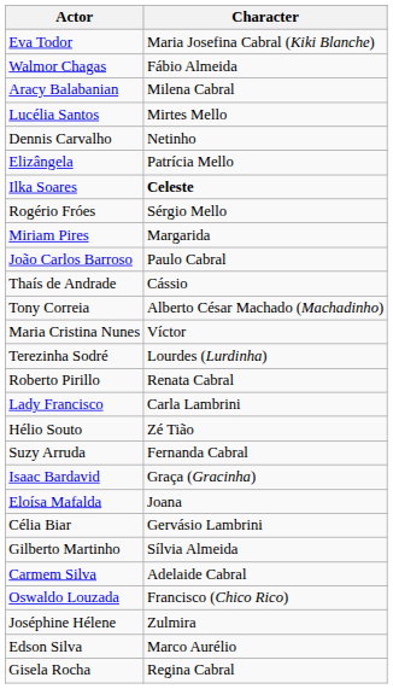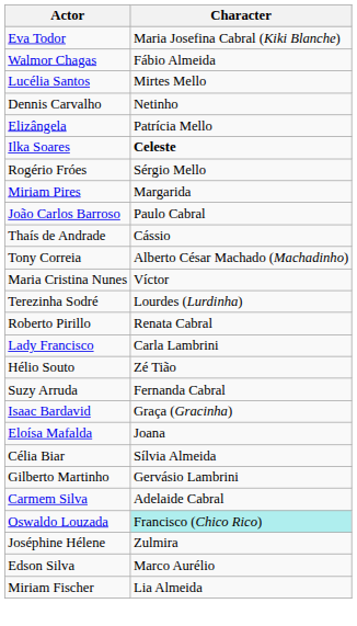- row: Aracy Balabanian | Milena Cabral
Célia Biar | Character: Gervásio Lambrini -> Sílvia Almeida
Gilberto Martinho | Character: Sílvia Almeida -> Gervásio Lambrini
Oswaldo Louzada | Character: no background -> paleturquoise background
+ row: Miriam Fischer | Lia Almeida
- row: Gisela Rocha | Regina Cabral
